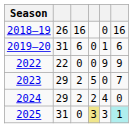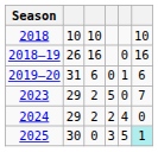+ row: 2018 | 10 | 10 | 10
- row: 2022 | 22 | 0 | 0 | 9 | 9
2025 | column 2: 31 -> 30
2025 | column 4: khaki background -> no background
2025 | column 5: 3 -> 5
